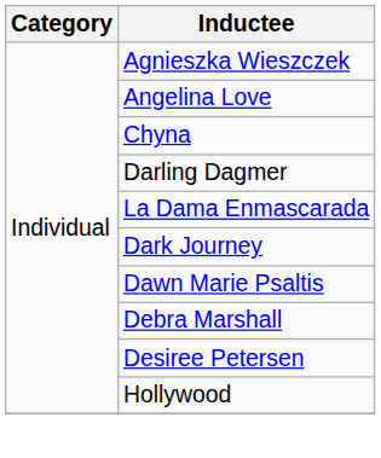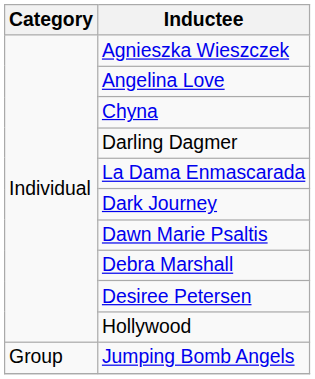+ row: Group | Jumping Bomb Angels
